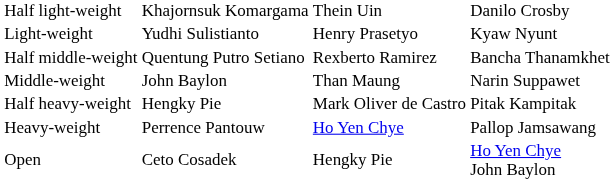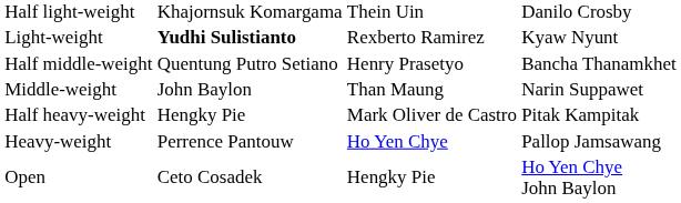Light-weight | column 2: normal -> bold
Light-weight | column 3: Henry Prasetyo -> Rexberto Ramirez
Half middle-weight | column 3: Rexberto Ramirez -> Henry Prasetyo
